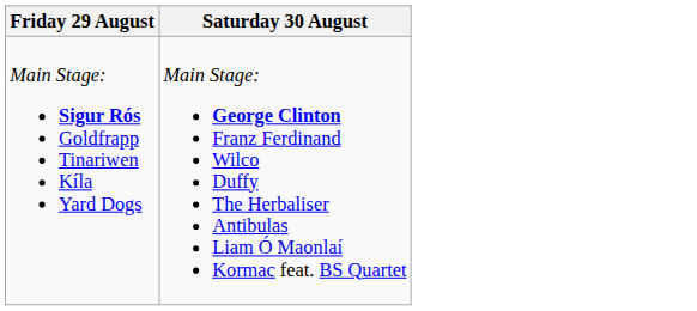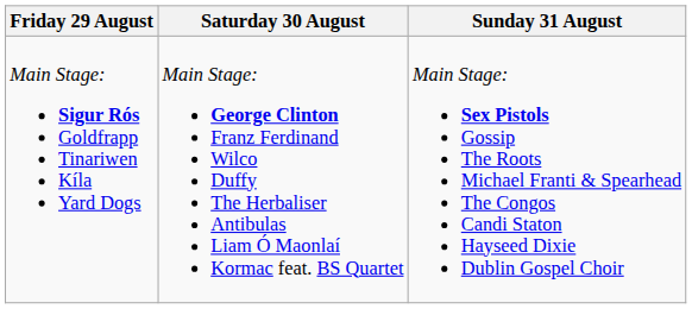+ column: Sunday 31 August | Main Stage: Sex Pistols Gossip The Roots Michael Franti & Spearhead The Congos Candi Staton Hayseed Dixie Dublin Gospel Choir
